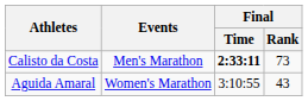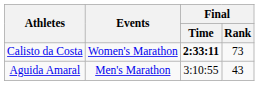Calisto da Costa | Events: Men's Marathon -> Women's Marathon
Aguida Amaral | Events: Women's Marathon -> Men's Marathon
